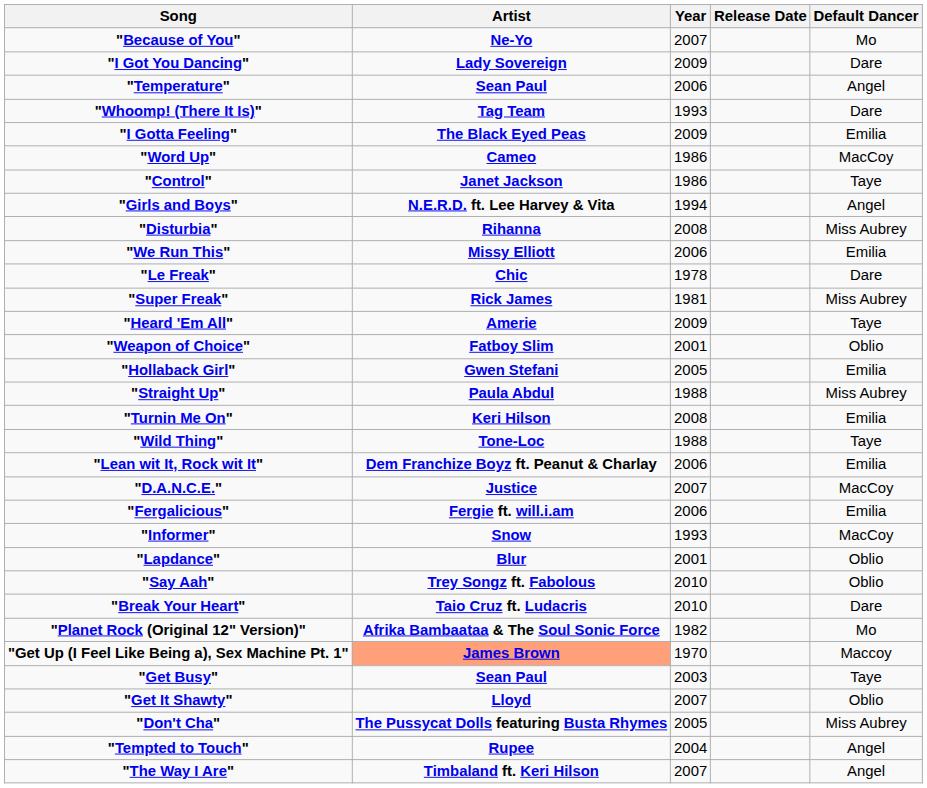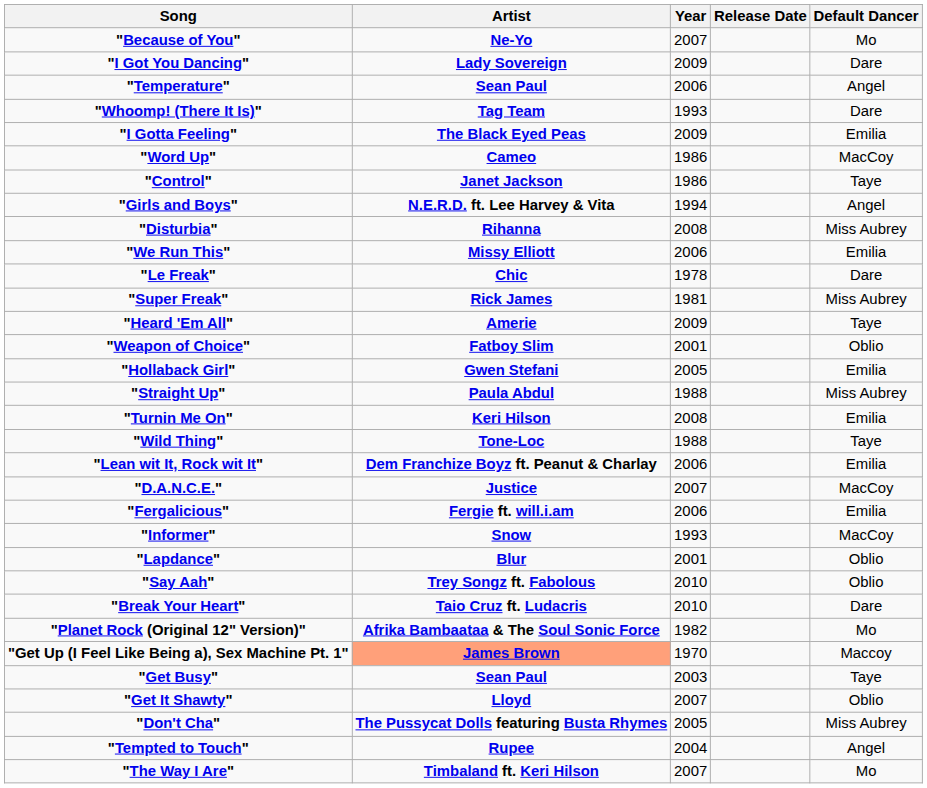"The Way I Are" | Default Dancer: Angel -> Mo
